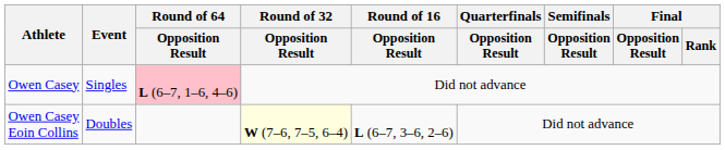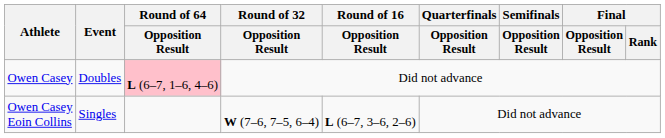Owen Casey | Event: Singles -> Doubles
Owen Casey Eoin Collins | Event: Doubles -> Singles
Owen Casey Eoin Collins | Round of 32 / Opposition Result: lightyellow background -> no background
